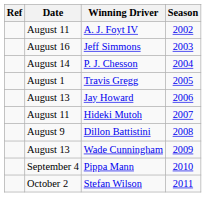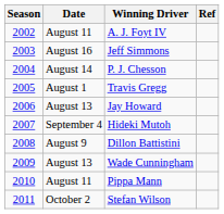columns swapped: Season <-> Ref
Hideki Mutoh | Date: August 11 -> September 4
Pippa Mann | Date: September 4 -> August 11
